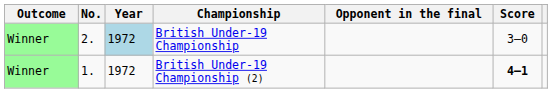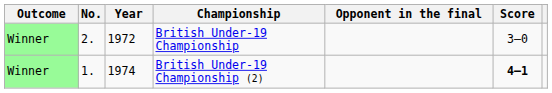British Under-19 Championship | Year: lightblue background -> no background
British Under-19 Championship (2) | Year: 1972 -> 1974
